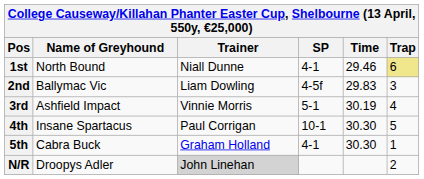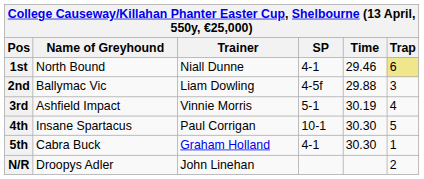2nd | Time: 29.83 -> 29.88
N/R | Trainer: lightgrey background -> no background
